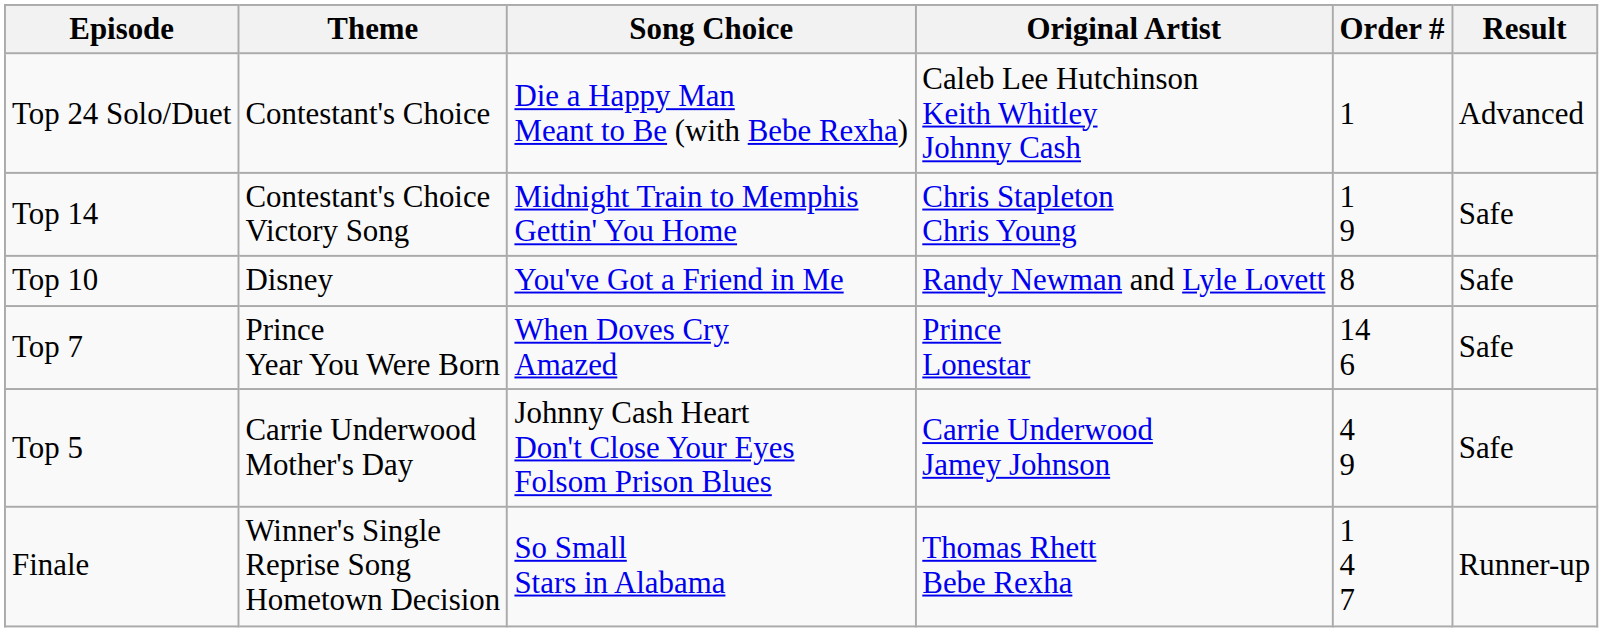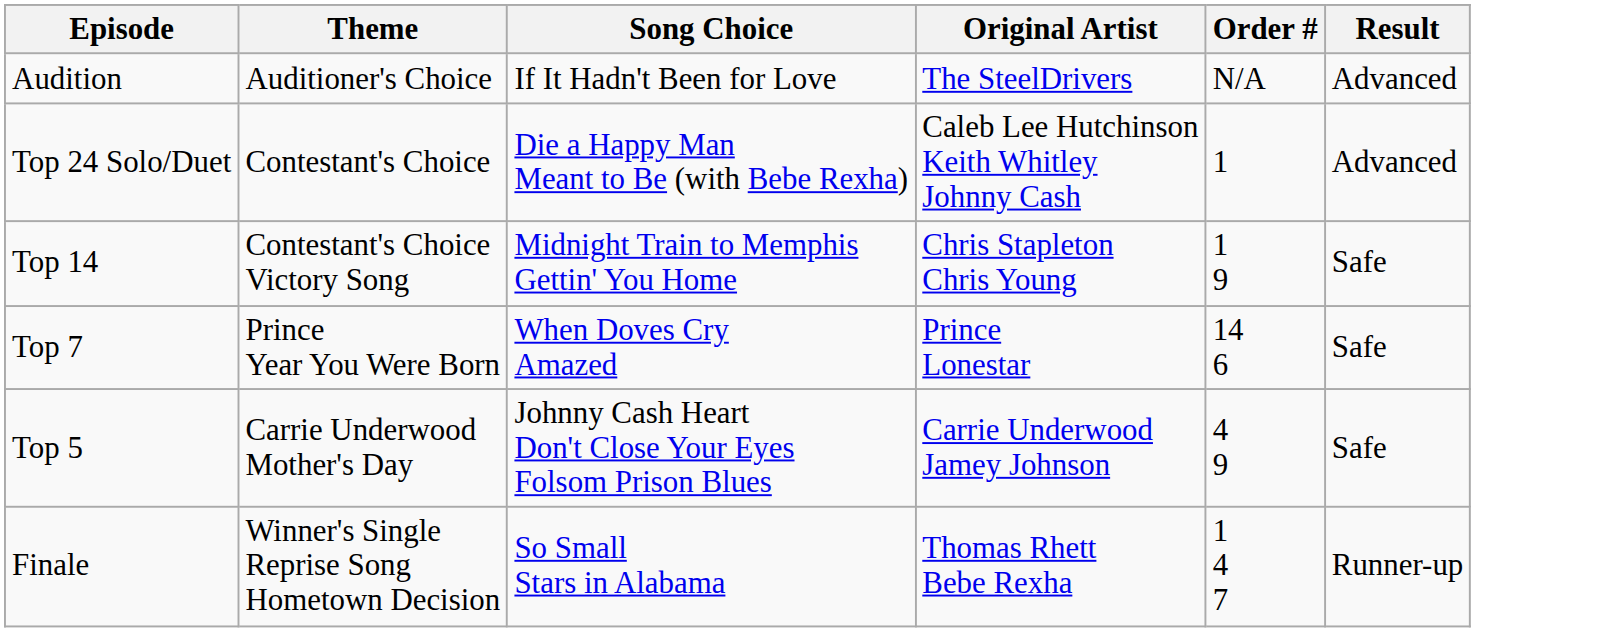+ row: Audition | Auditioner's Choice | If It Hadn't Been for Love | The SteelDrivers | N/A | Advanced
- row: Top 10 | Disney | You've Got a Friend in Me | Randy Newman and Lyle Lovett | 8 | Safe
